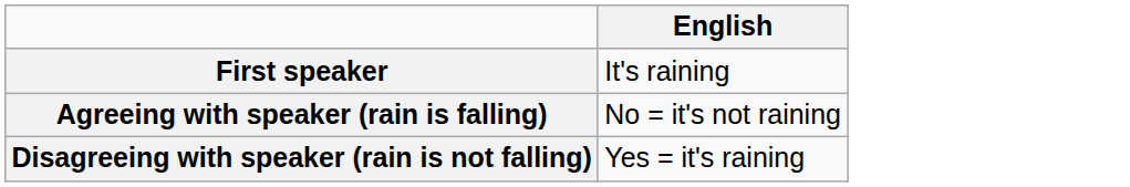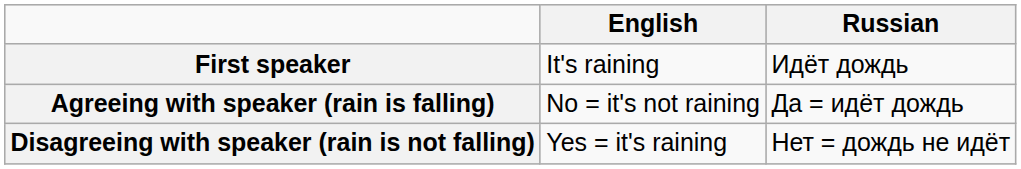+ column: Russian | Идёт дождь | Да = идёт дождь | Нет = дождь не идёт
